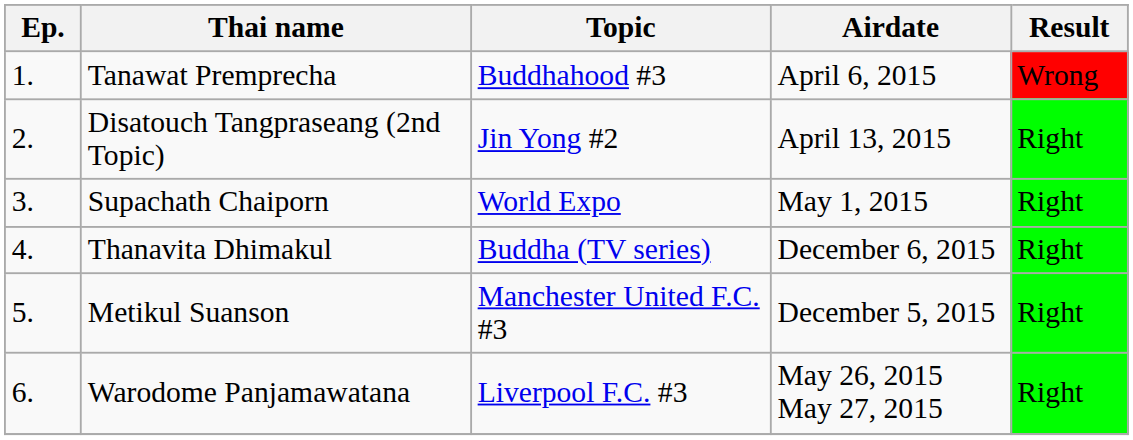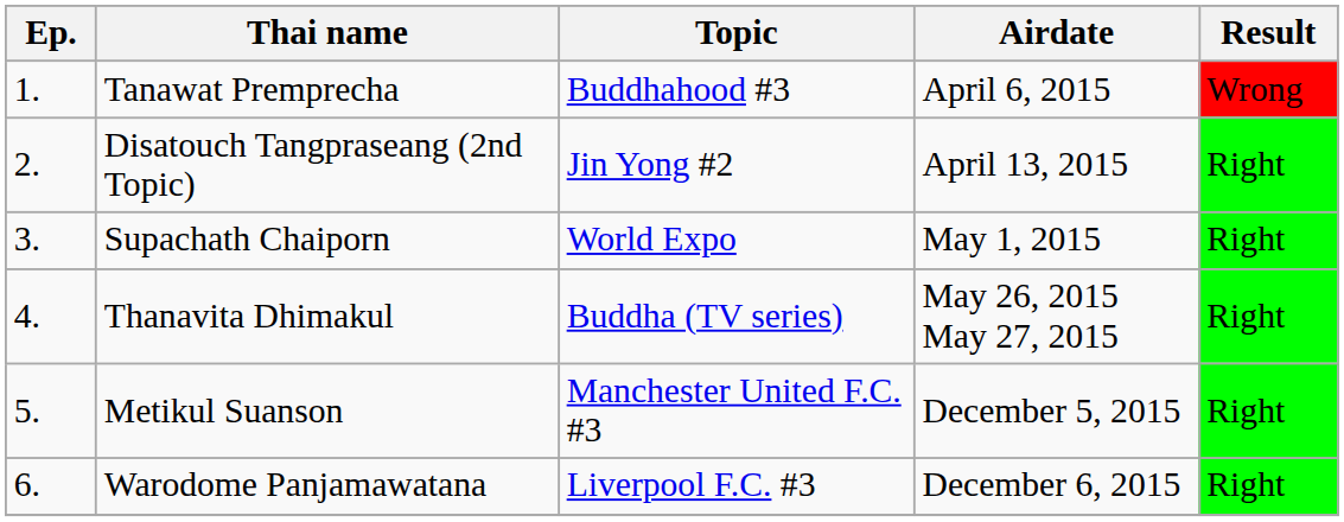Thanavita Dhimakul | Airdate: December 6, 2015 -> May 26, 2015 May 27, 2015
Warodome Panjamawatana | Airdate: May 26, 2015 May 27, 2015 -> December 6, 2015
